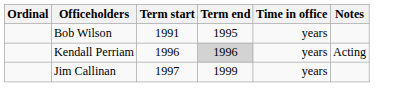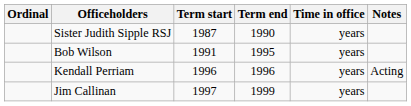+ row: Sister Judith Sipple RSJ | 1987 | 1990 | years
Kendall Perriam | Term end: lightgrey background -> no background
